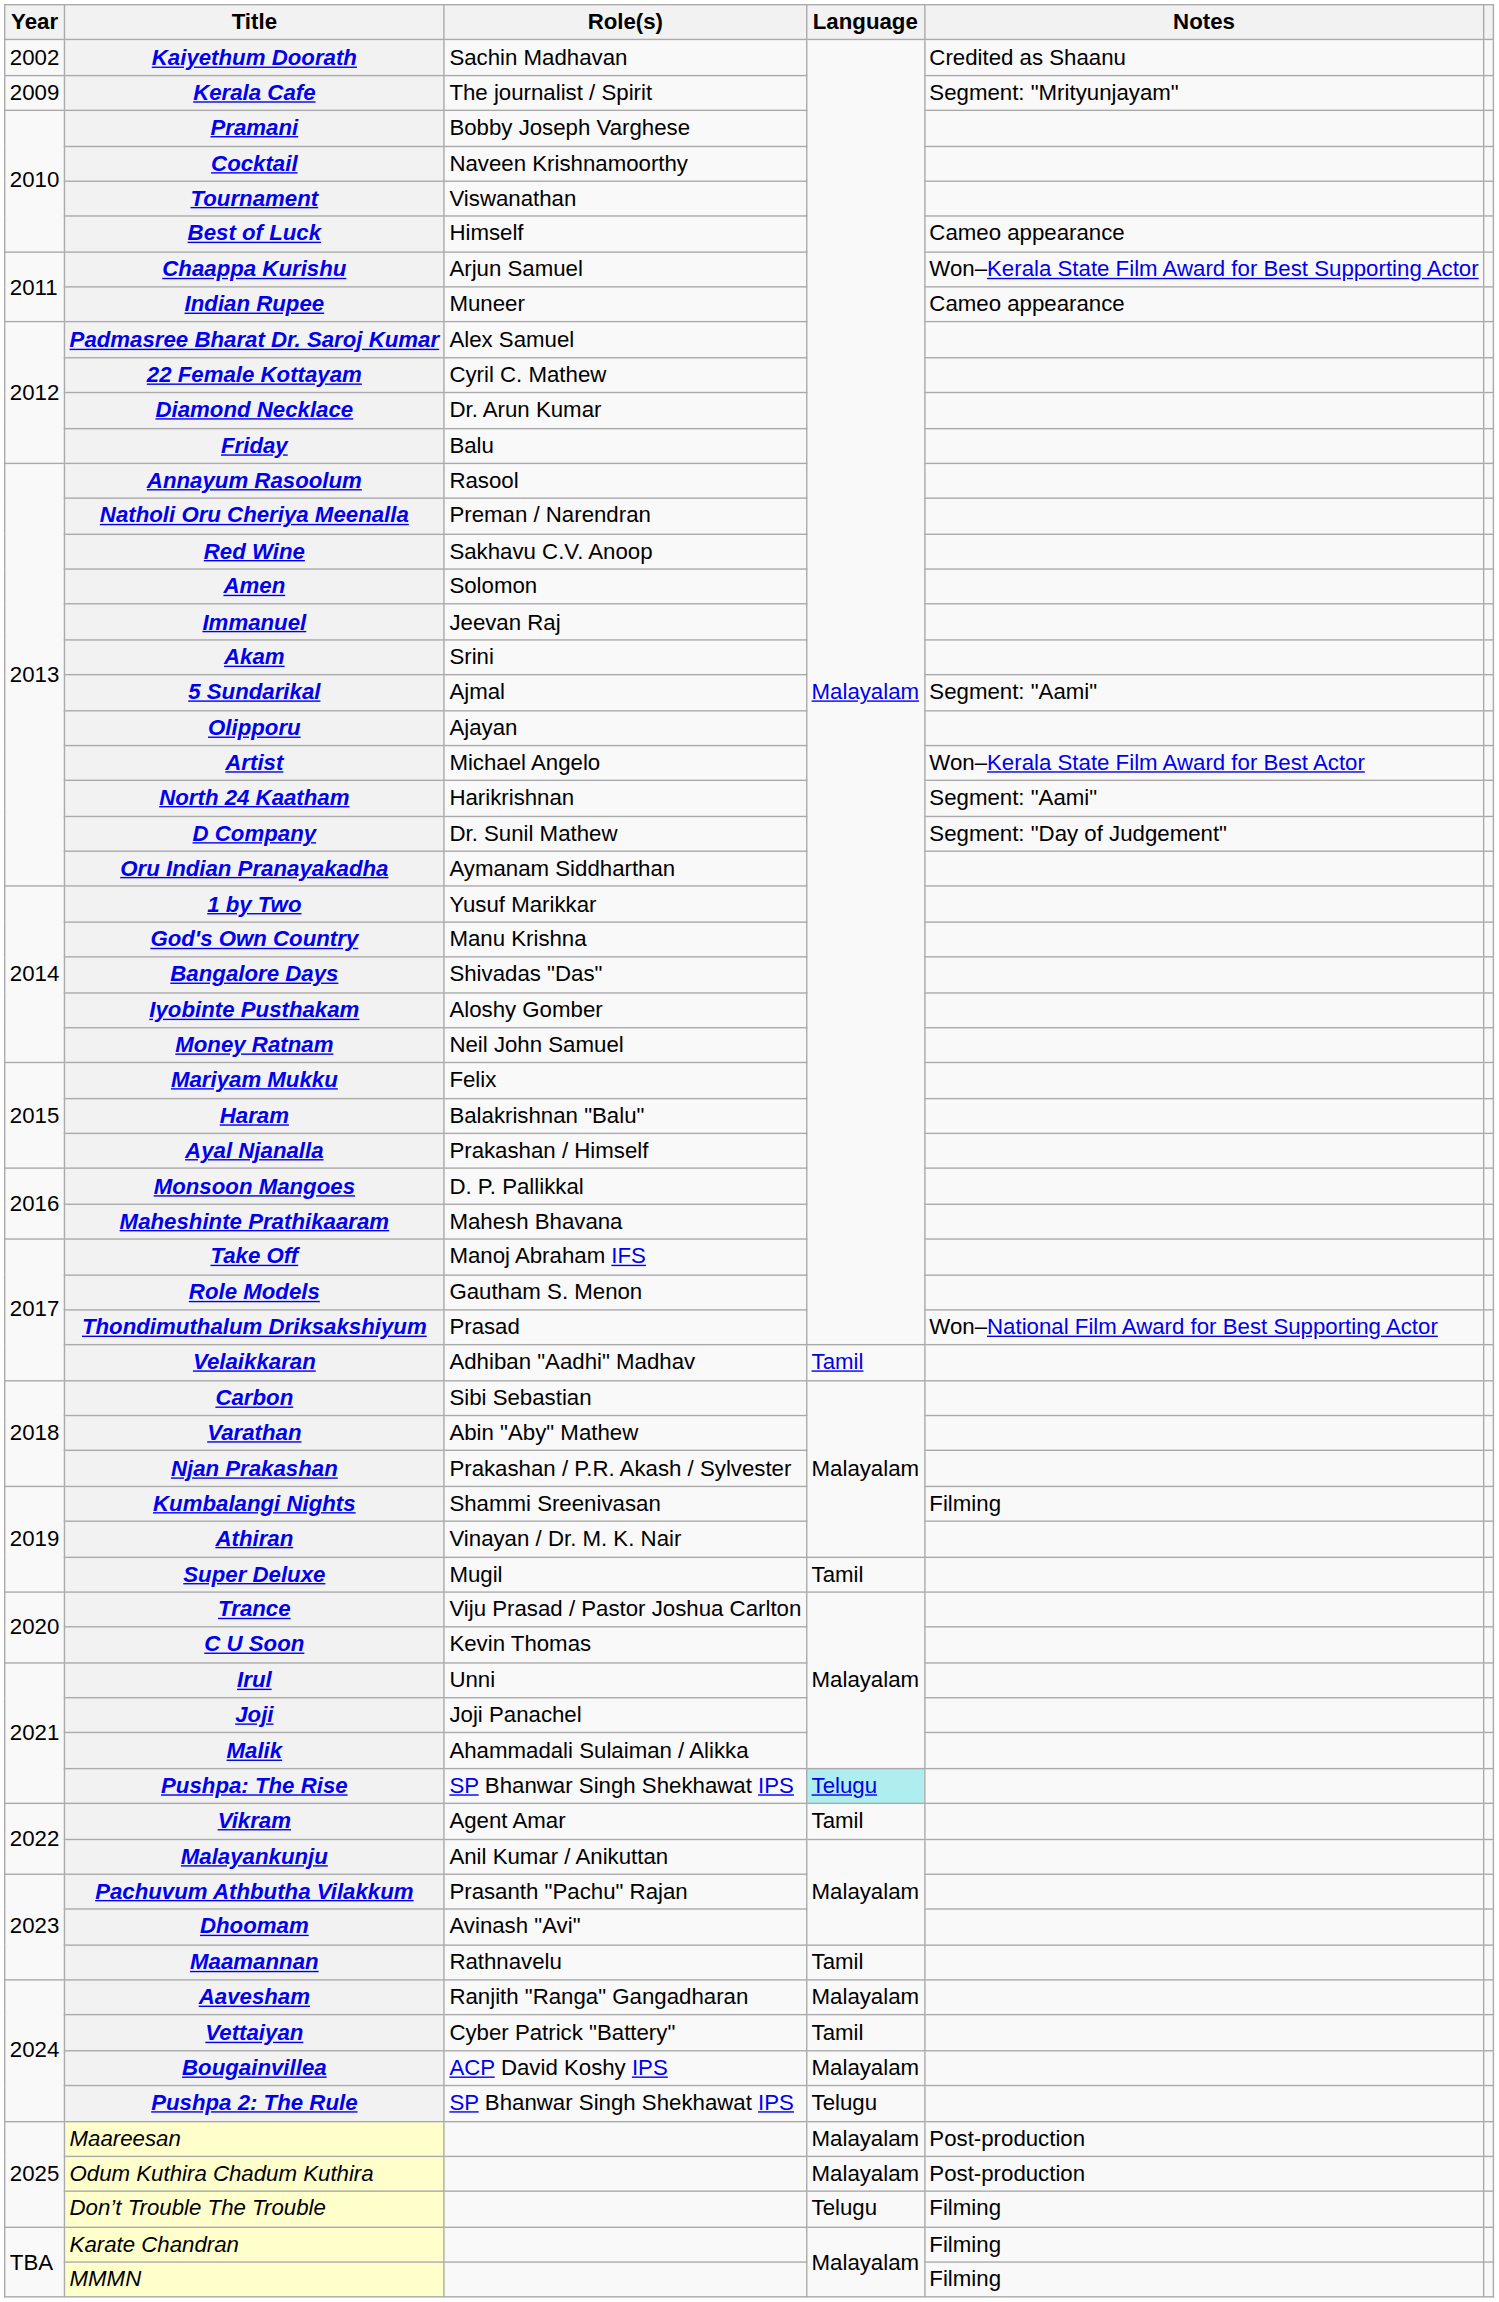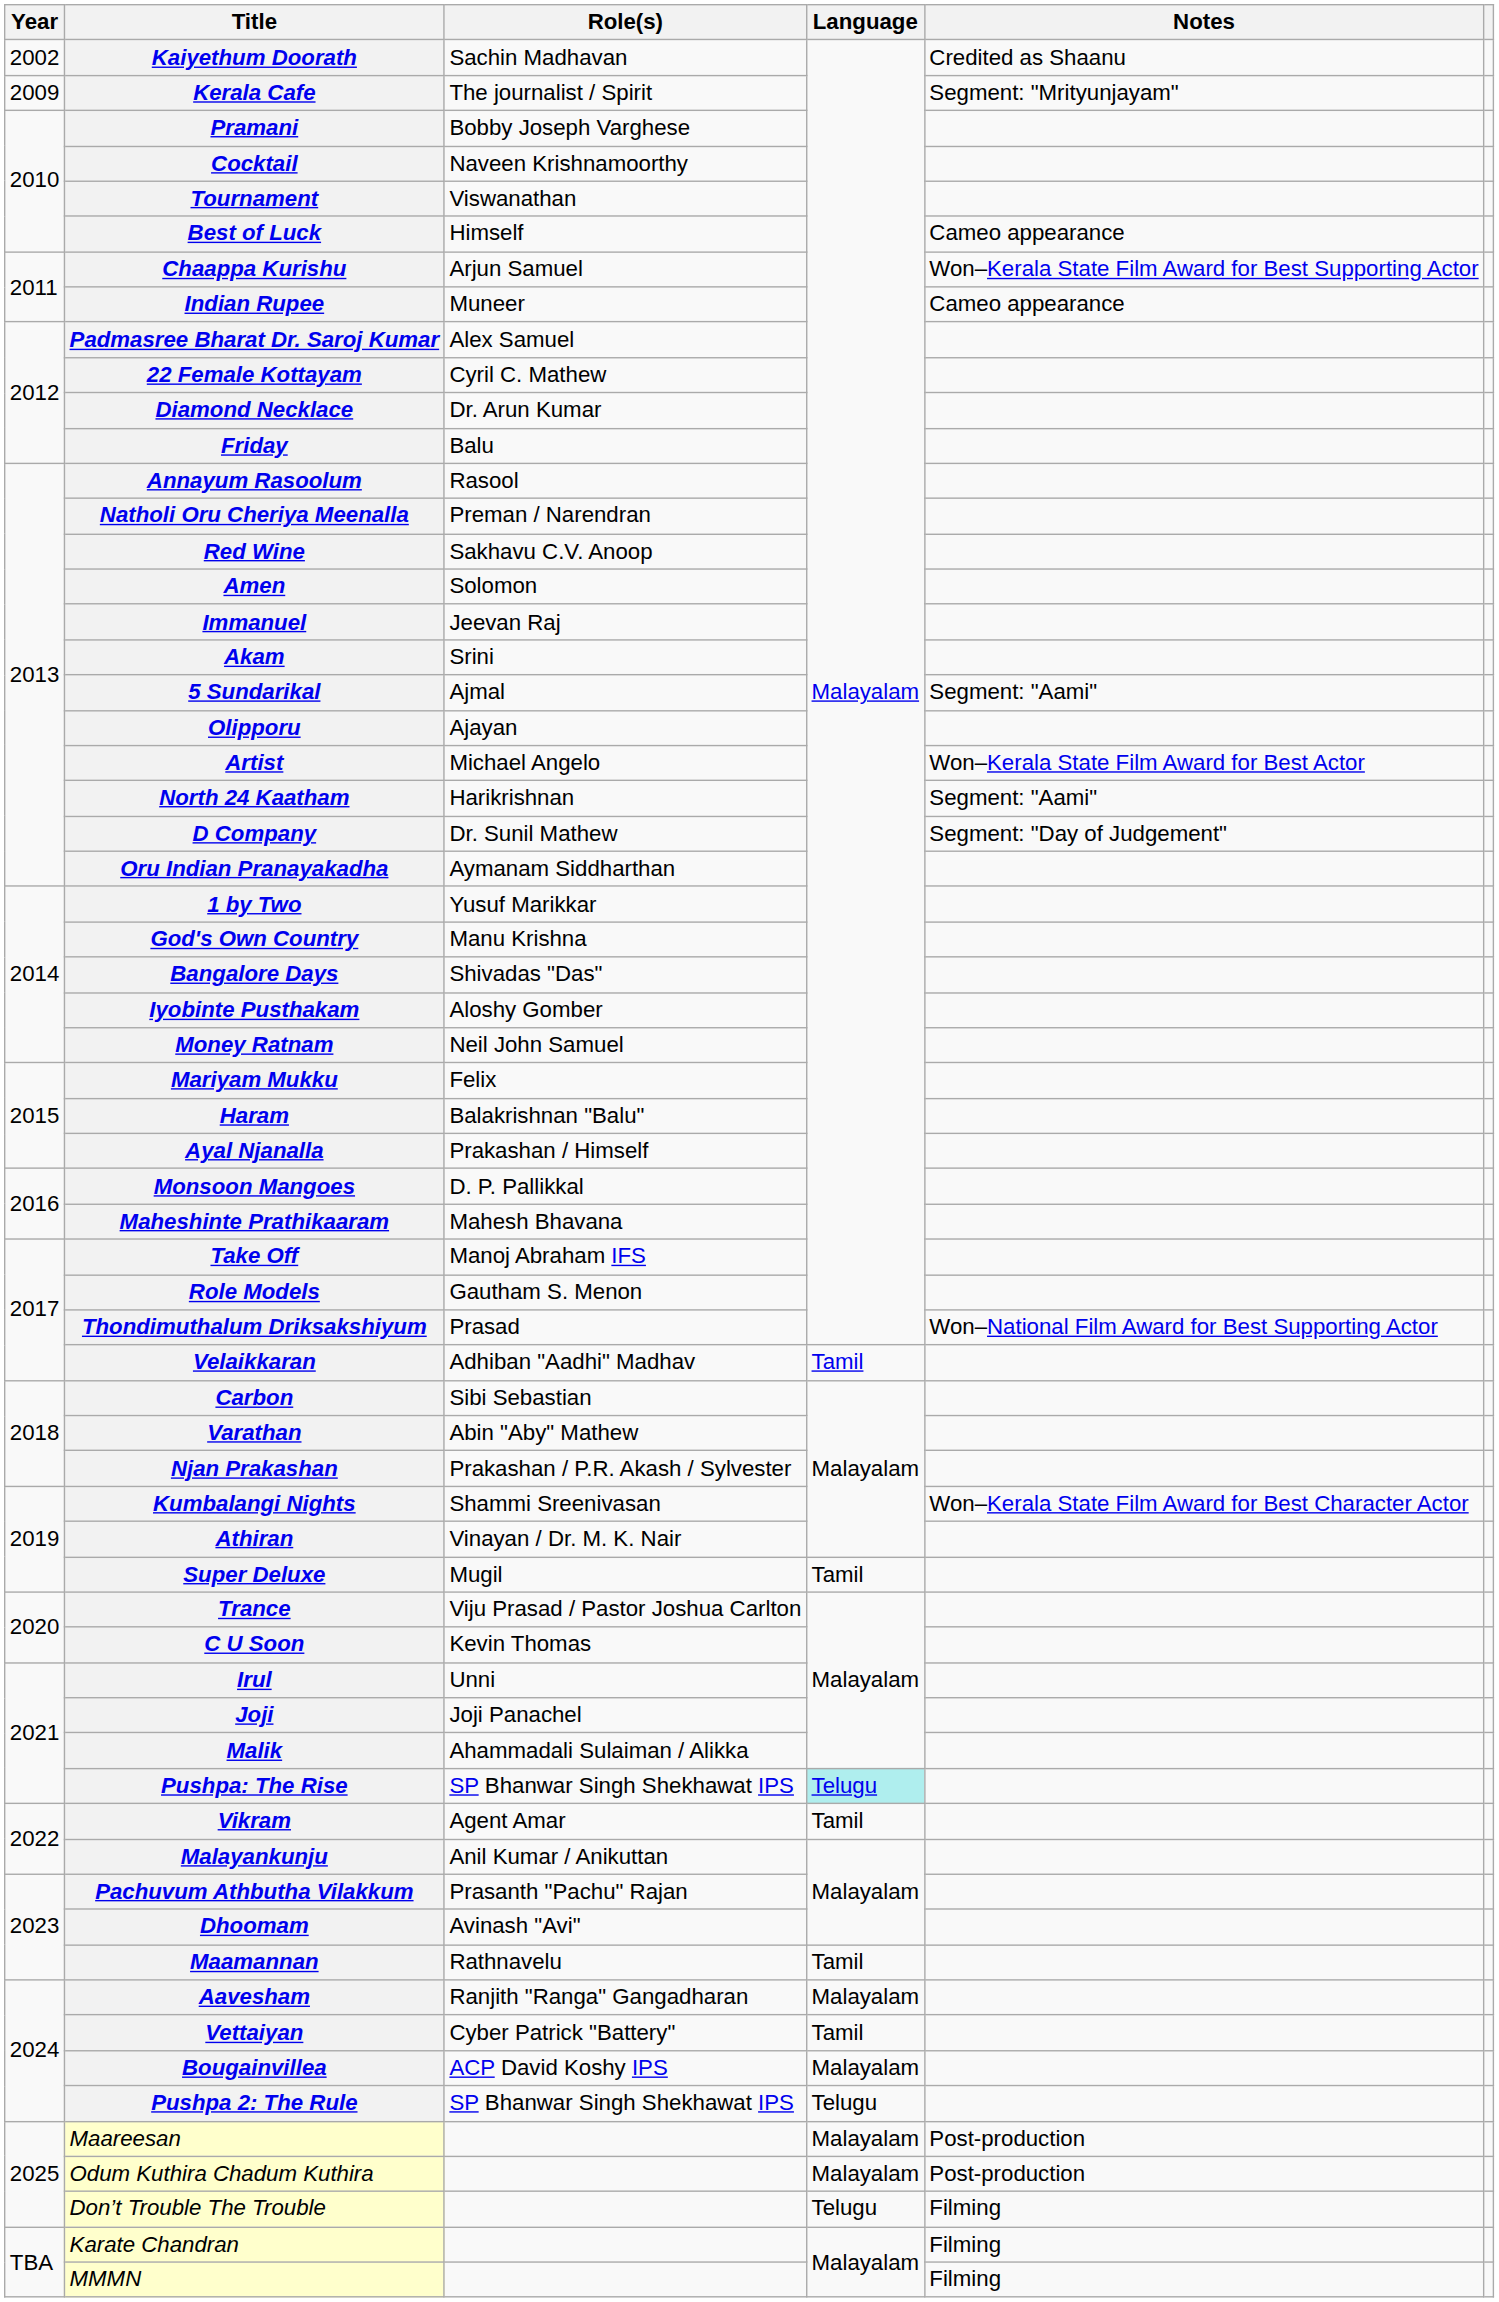Kumbalangi Nights | Notes: Filming -> Won–Kerala State Film Award for Best Character Actor
